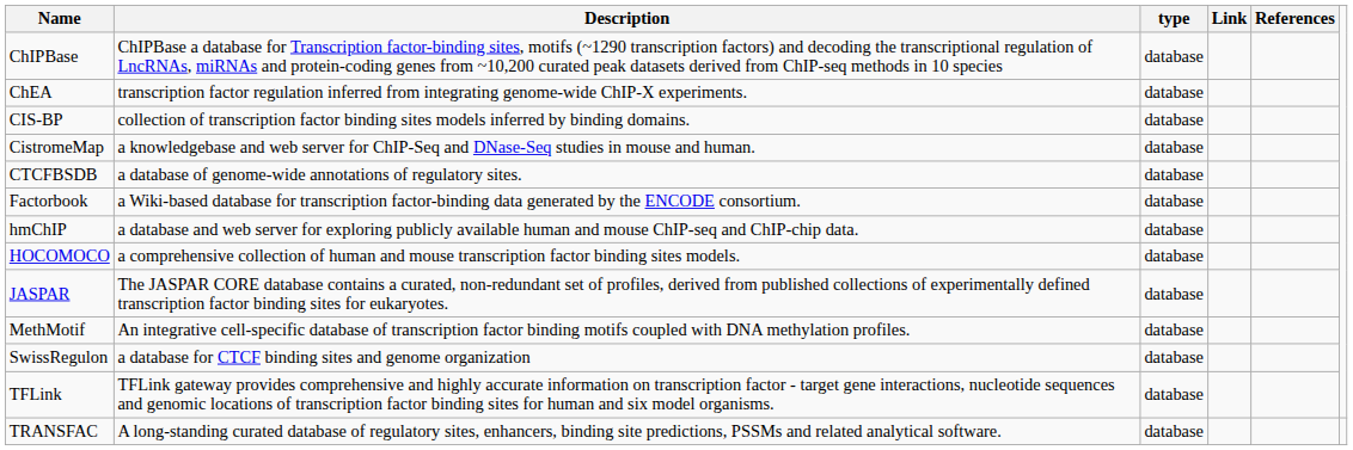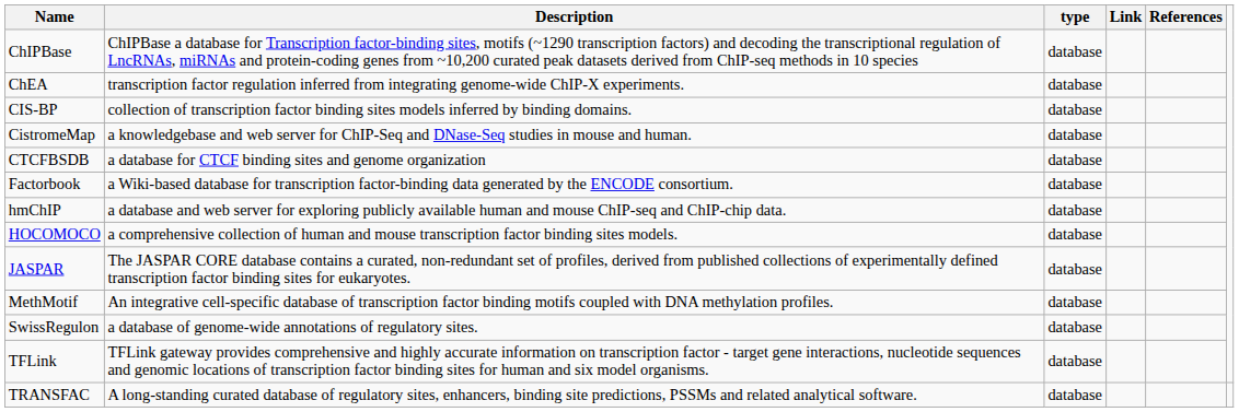CTCFBSDB | Description: a database of genome-wide annotations of regulatory sites. -> a database for CTCF binding sites and genome organization
SwissRegulon | Description: a database for CTCF binding sites and genome organization -> a database of genome-wide annotations of regulatory sites.
